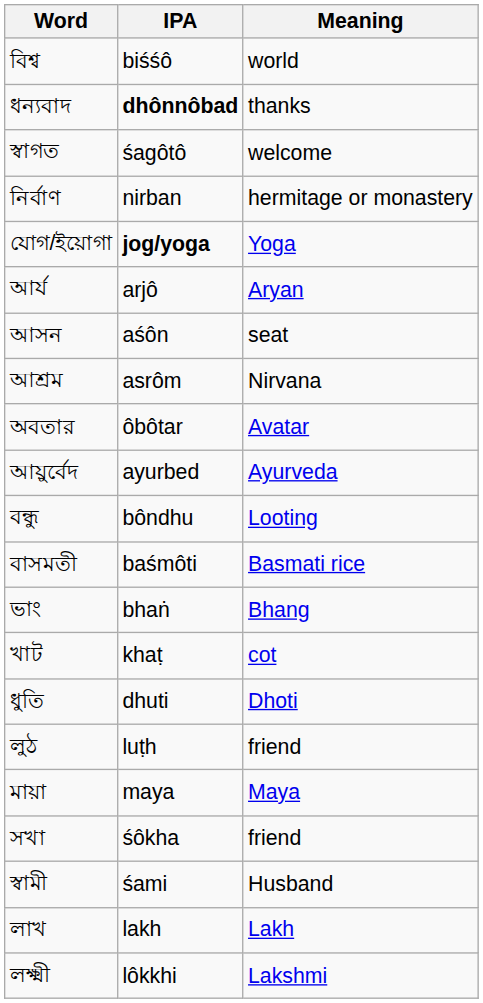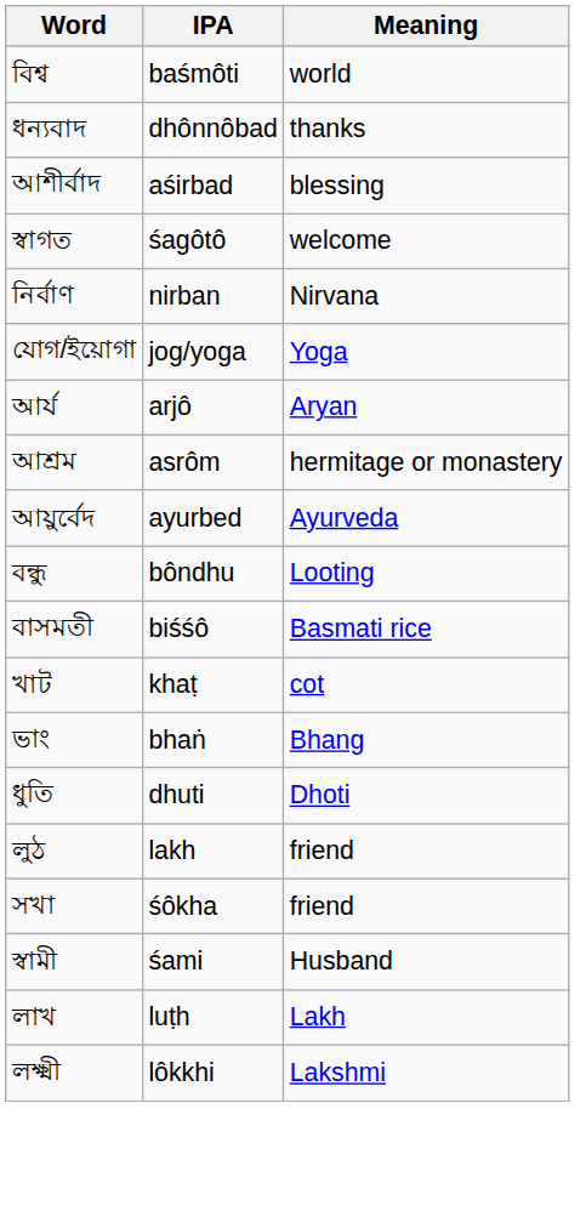বিশ্ব | IPA: biśśô -> baśmôti
ধন্যবাদ | IPA: bold -> normal
+ row: আশীর্বাদ | aśirbad | blessing
নির্বাণ | Meaning: hermitage or monastery -> Nirvana
যোগ/ইয়োগা | IPA: bold -> normal
- row: আসন | aśôn | seat
আশ্রম | Meaning: Nirvana -> hermitage or monastery
- row: অবতার | ôbôtar | Avatar
বাসমতী | IPA: baśmôti -> biśśô
rows swapped: ভাং <-> খাট
লুঠ | IPA: luṭh -> lakh
- row: মায়া | maya | Maya
লাখ | IPA: lakh -> luṭh
